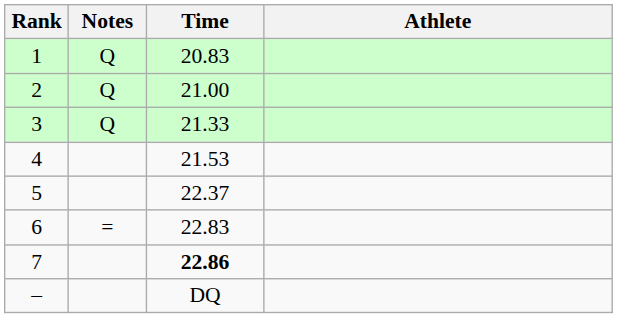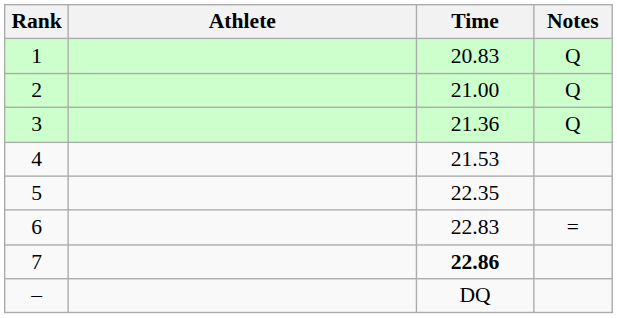columns swapped: Athlete <-> Notes
3 | Time: 21.33 -> 21.36
5 | Time: 22.37 -> 22.35
